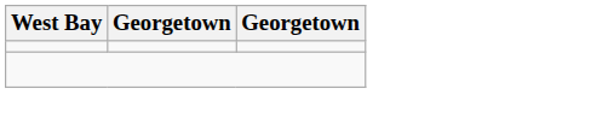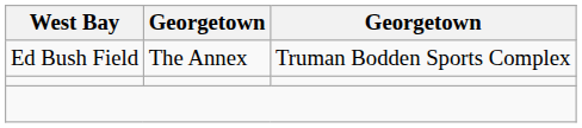+ row: Ed Bush Field | The Annex | Truman Bodden Sports Complex
